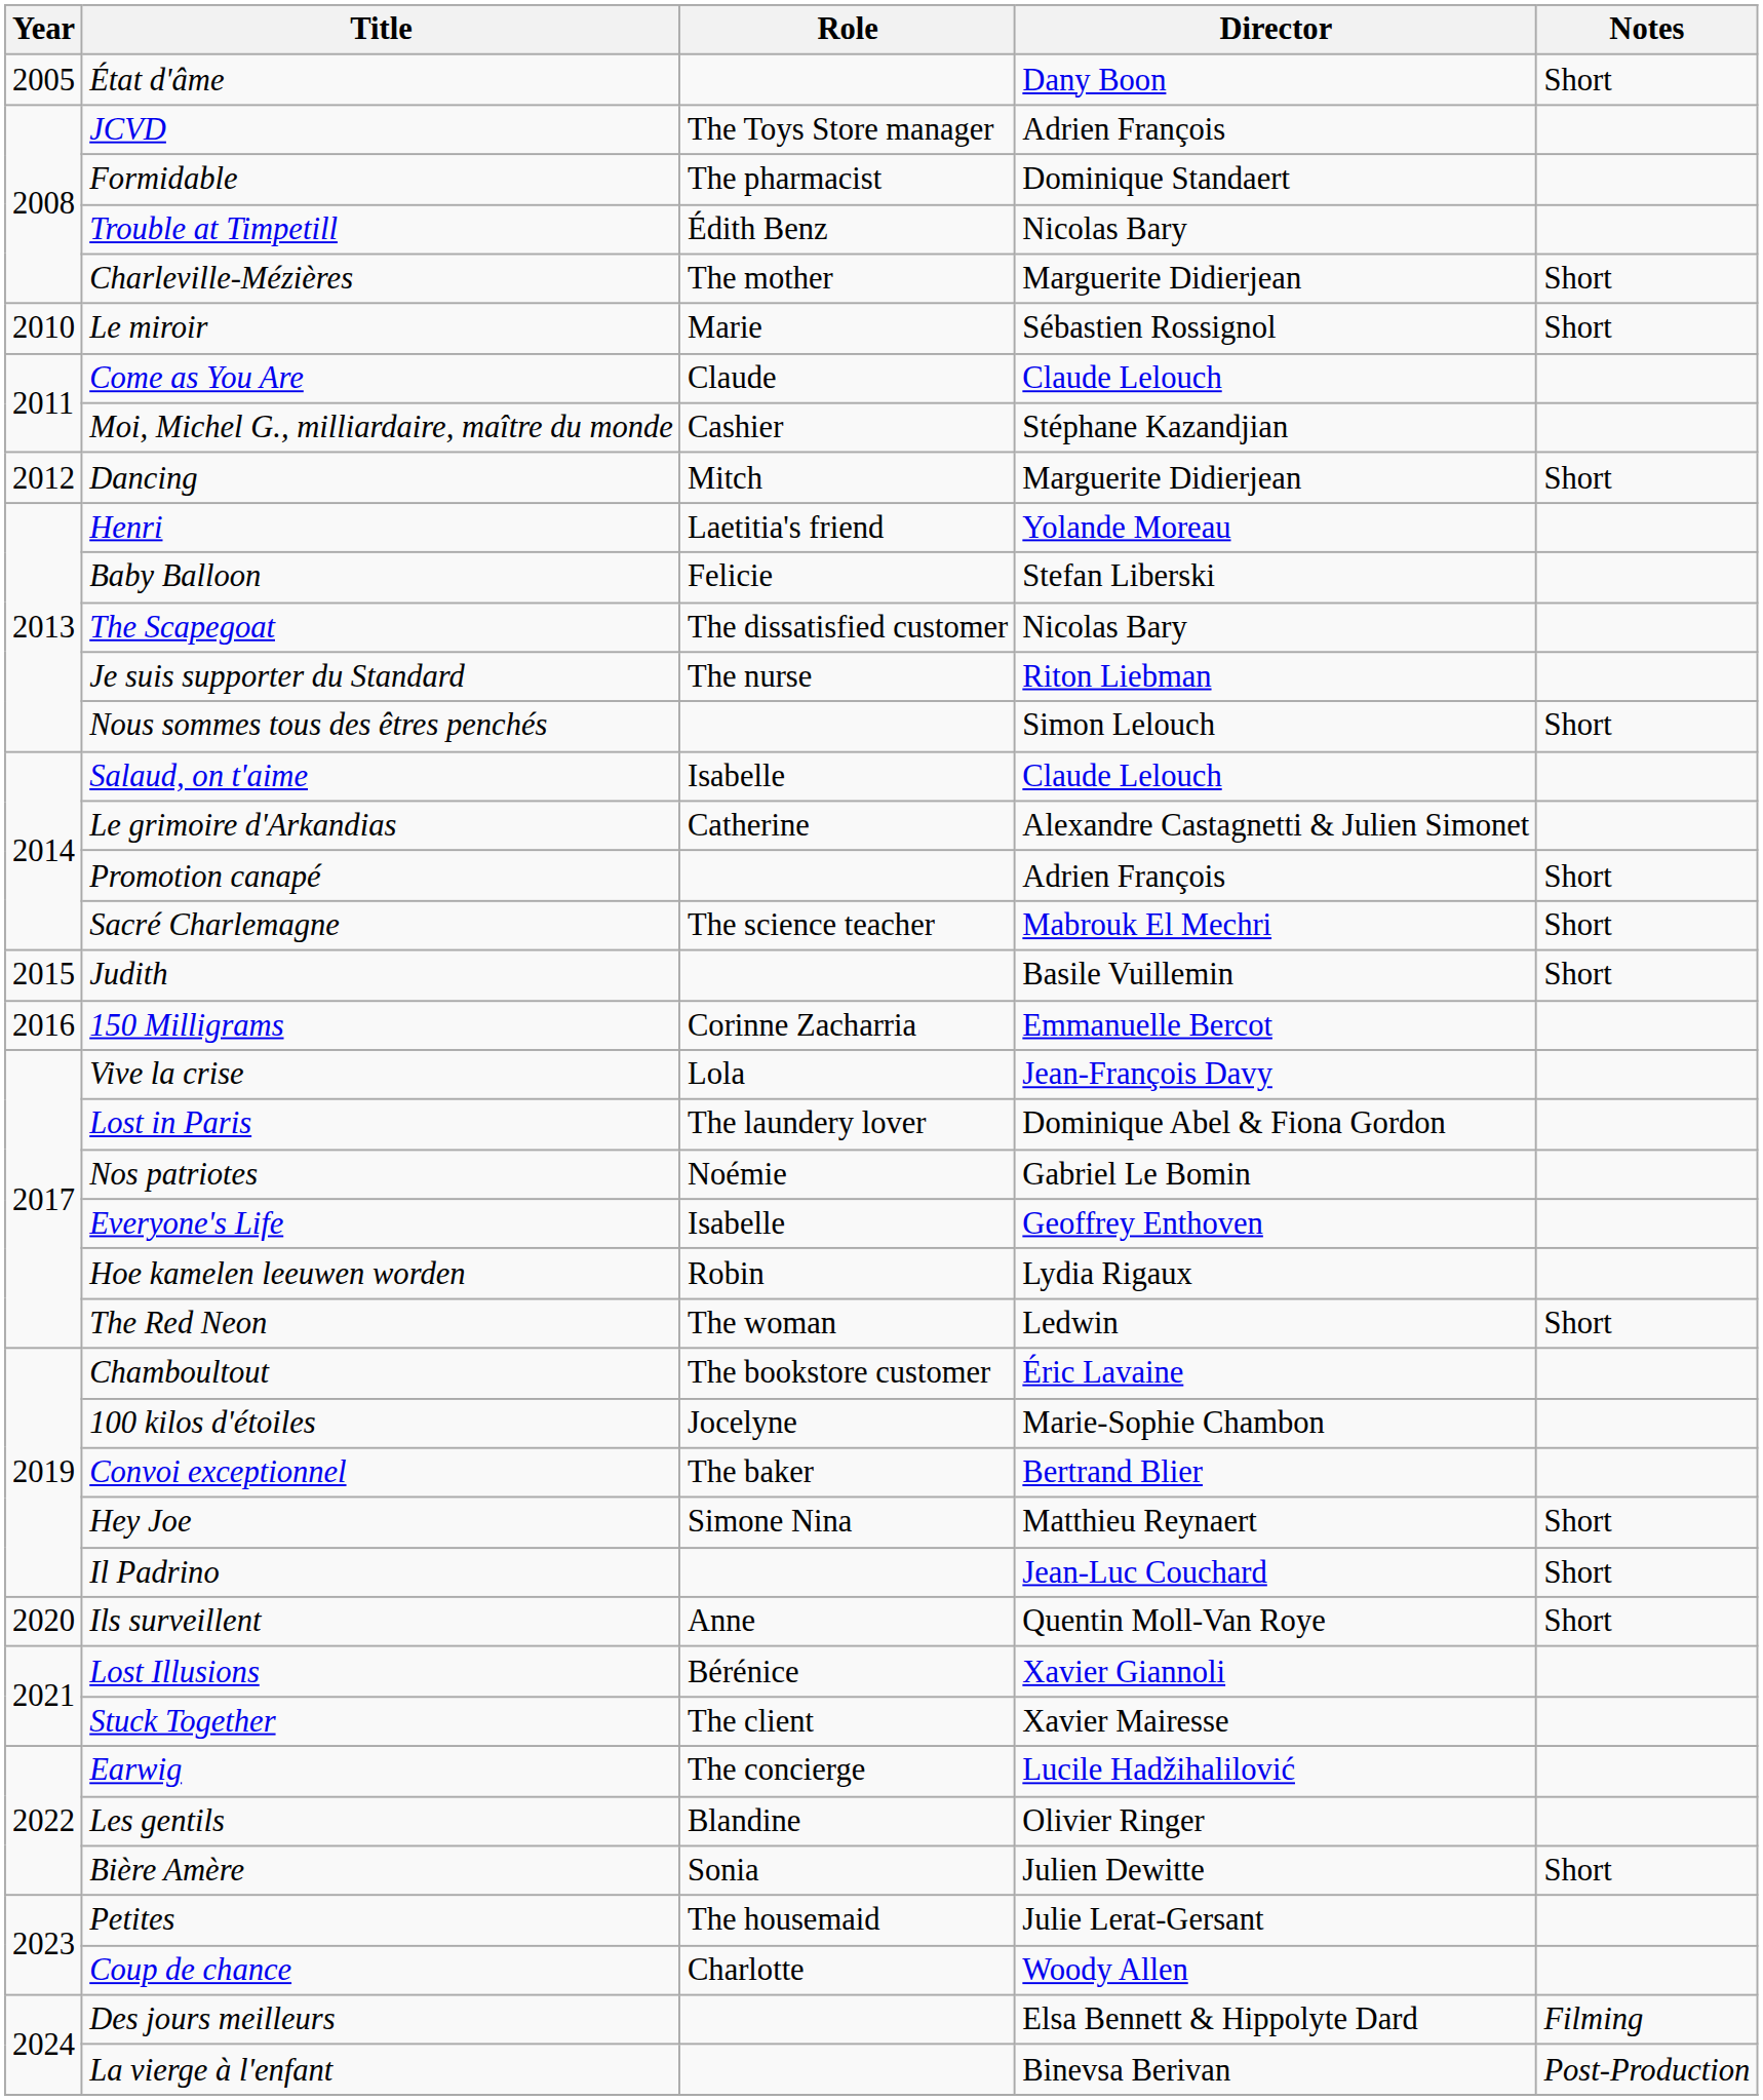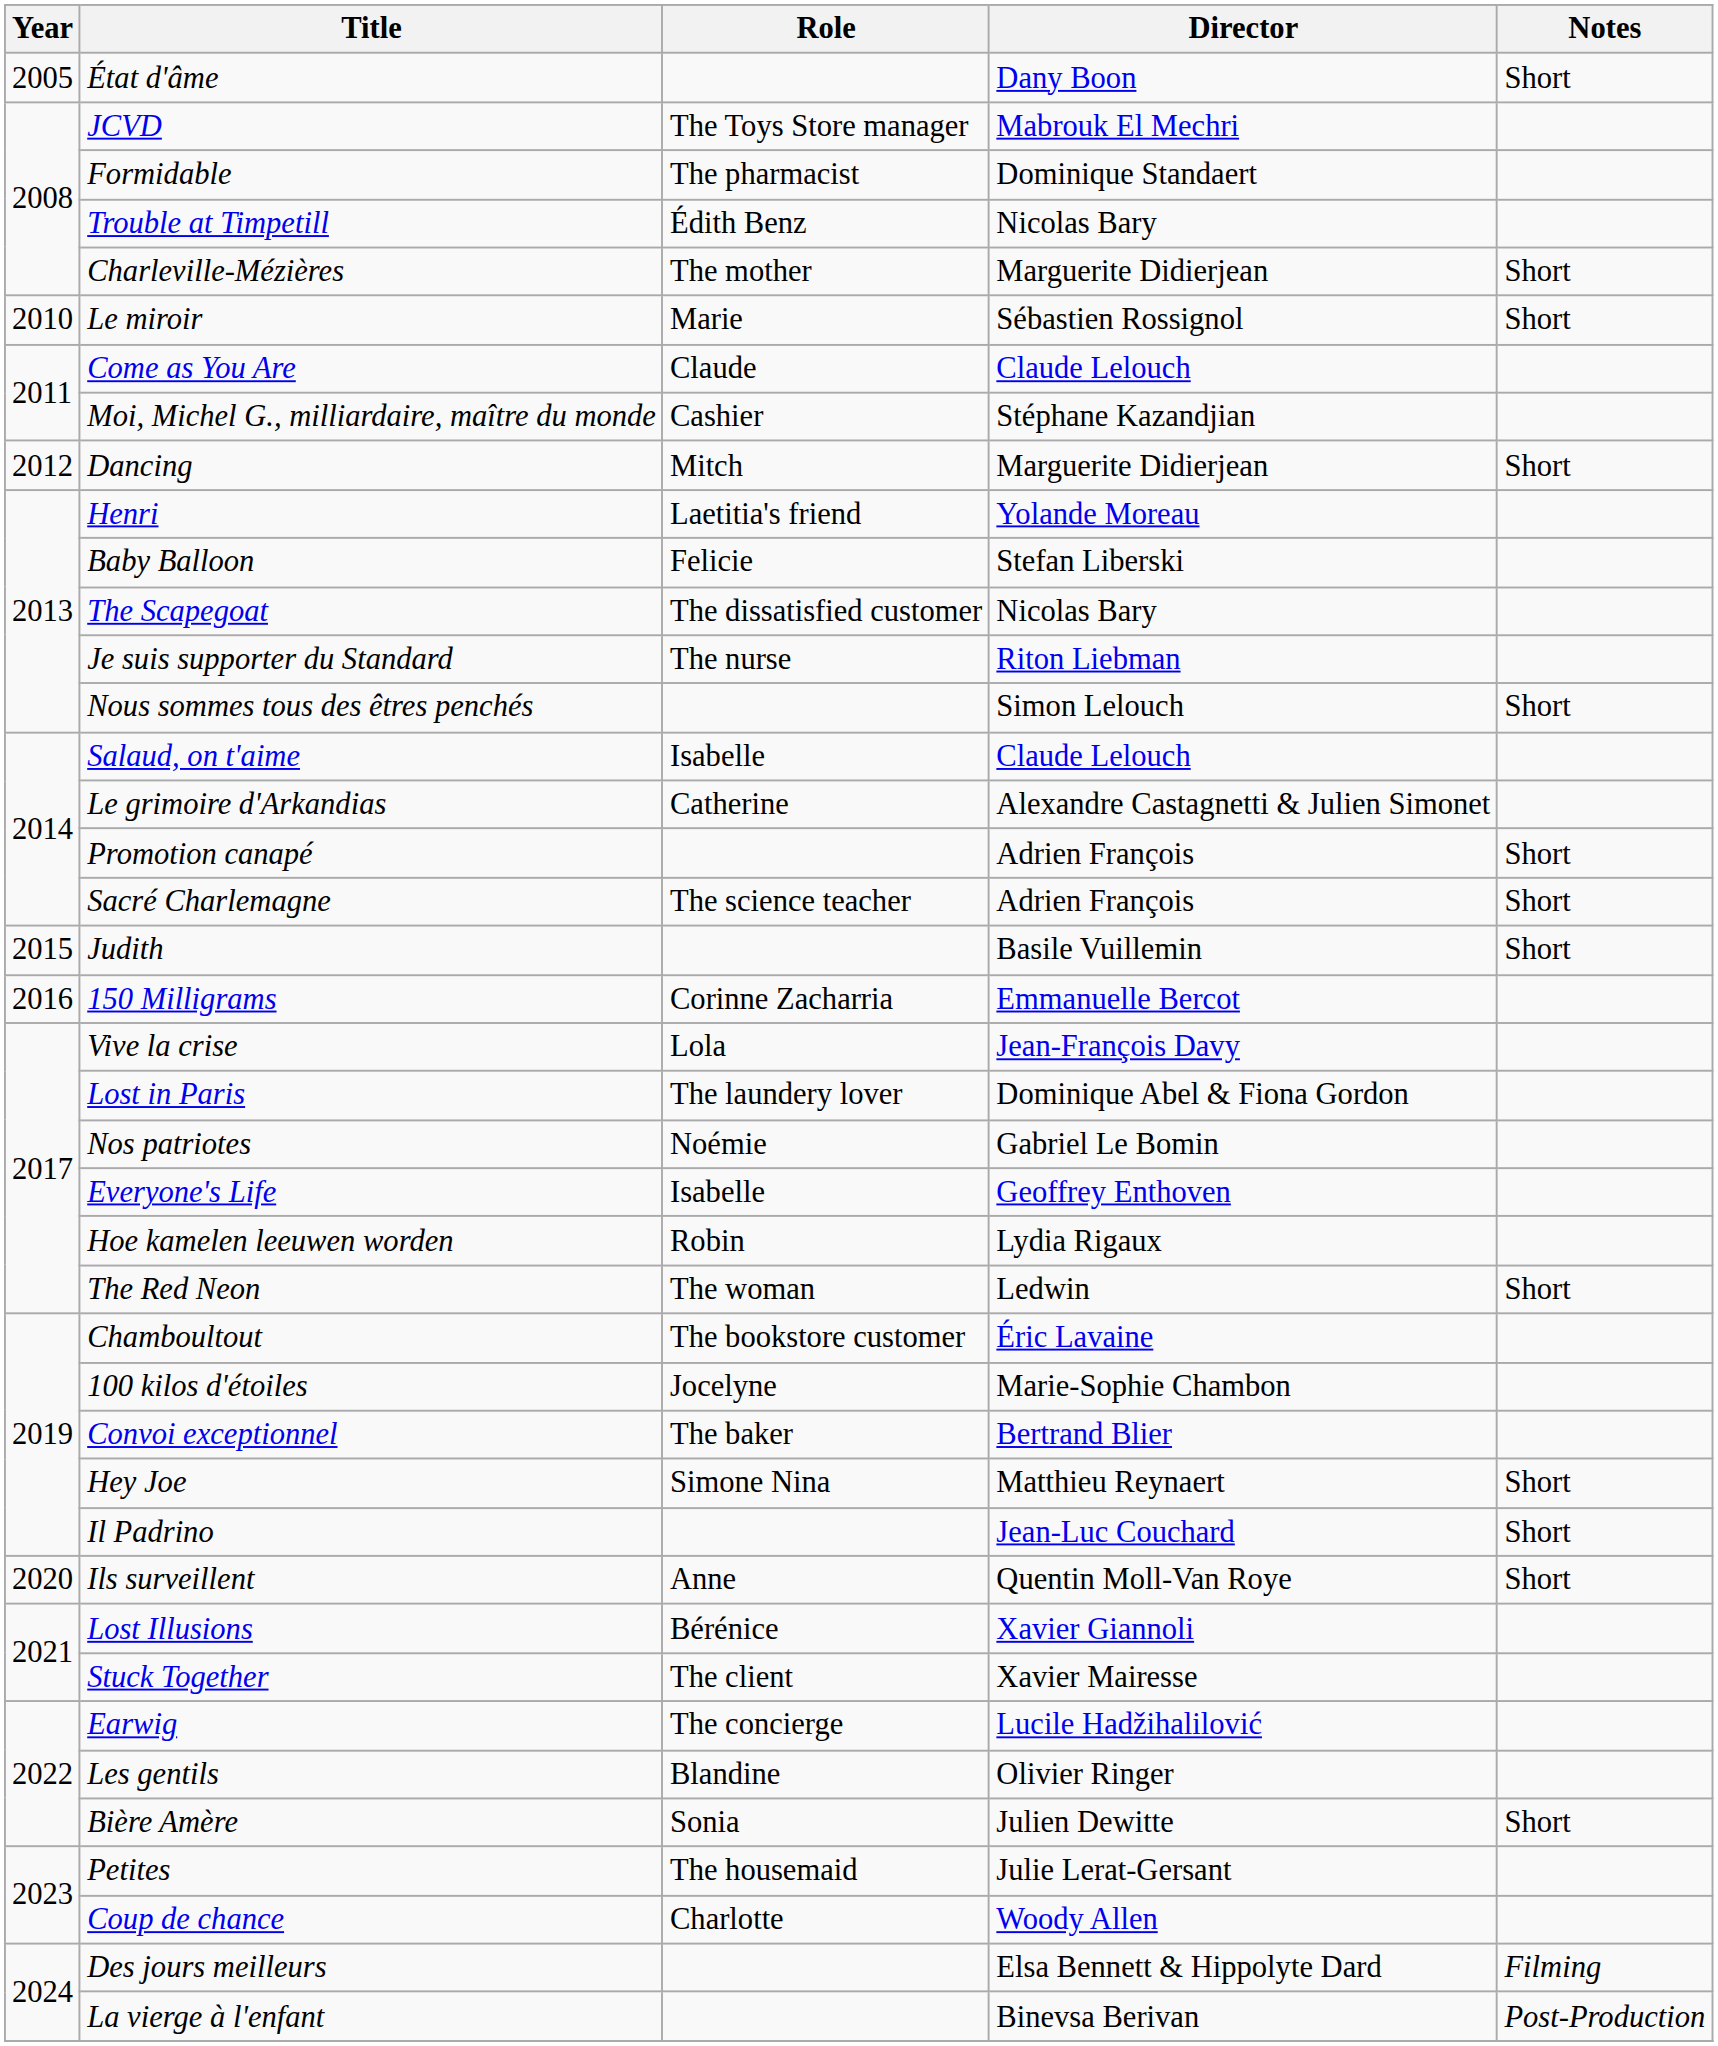JCVD | Director: Adrien François -> Mabrouk El Mechri
Sacré Charlemagne | Director: Mabrouk El Mechri -> Adrien François
